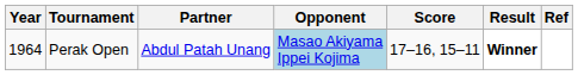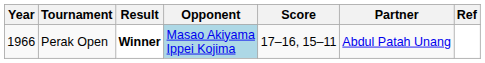columns swapped: Partner <-> Result
Perak Open | Year: 1964 -> 1966
